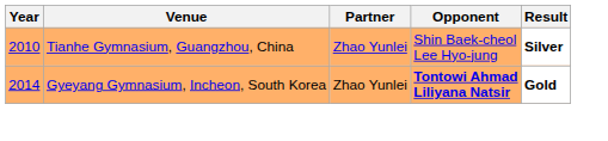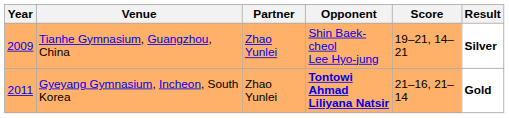+ column: Score | 19–21, 14–21 | 21–16, 21–14
Tianhe Gymnasium, Guangzhou, China | Year: 2010 -> 2009
Gyeyang Gymnasium, Incheon, South Korea | Year: 2014 -> 2011
